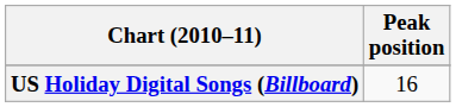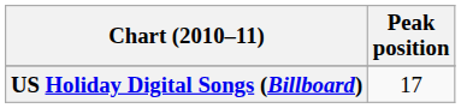US Holiday Digital Songs (Billboard) | Peak position: 16 -> 17
